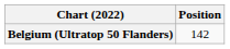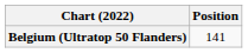Belgium (Ultratop 50 Flanders) | Position: 142 -> 141
